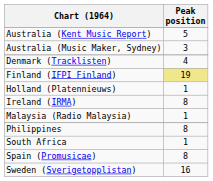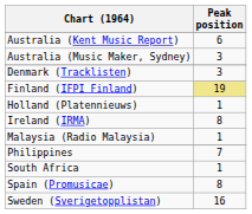Australia (Kent Music Report) | Peak position: 5 -> 6
Denmark (Tracklisten) | Peak position: 4 -> 3
Philippines | Peak position: 8 -> 7
